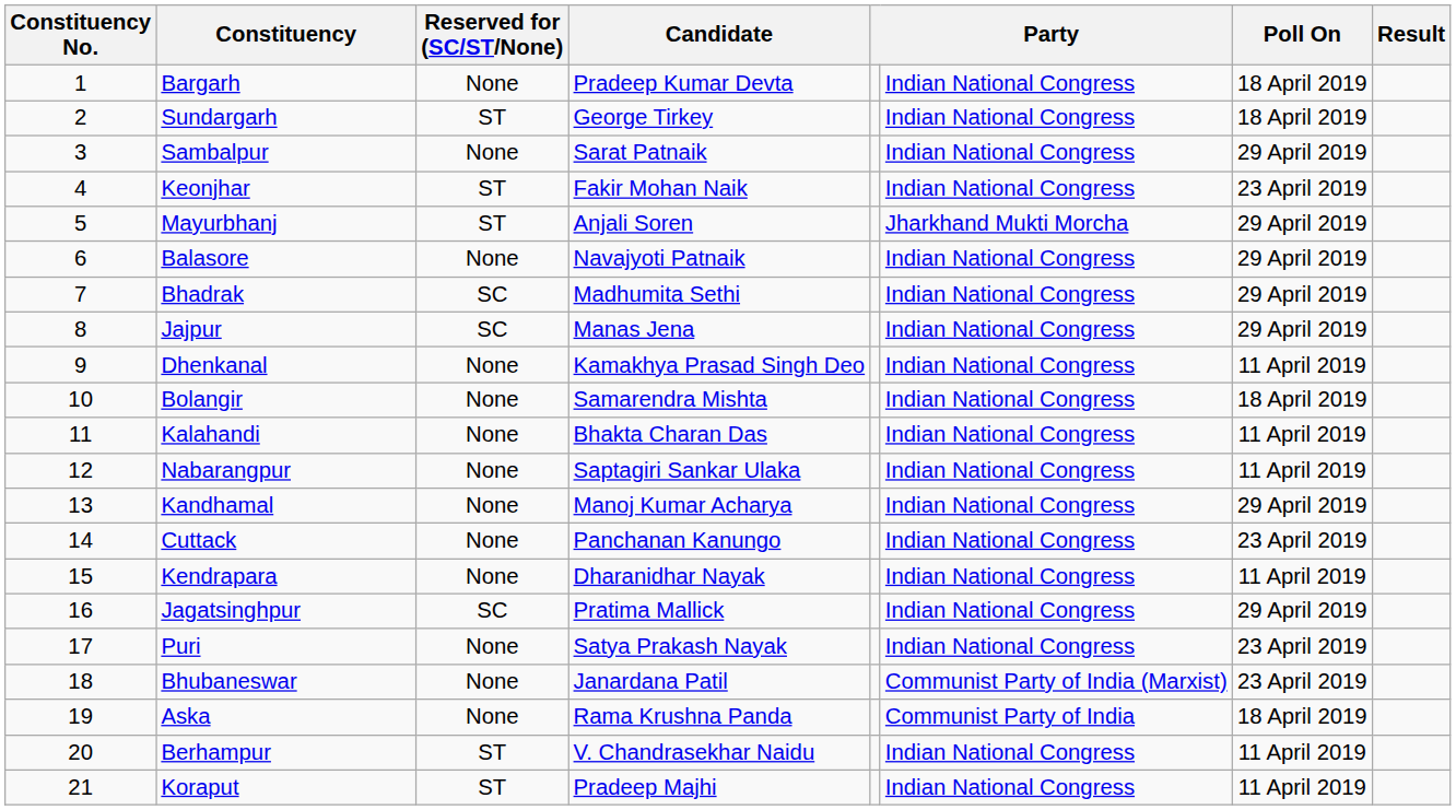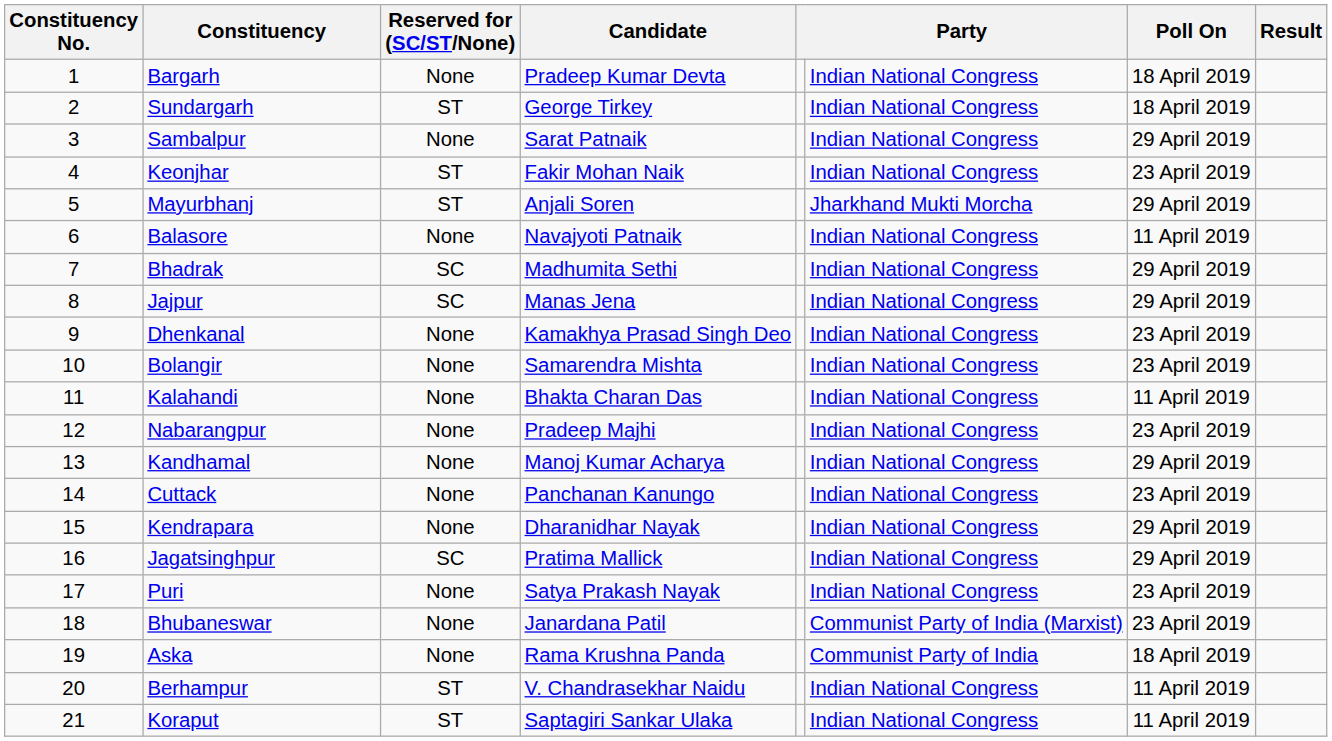Balasore | Poll On: 29 April 2019 -> 11 April 2019
Dhenkanal | Poll On: 11 April 2019 -> 23 April 2019
Bolangir | Poll On: 18 April 2019 -> 23 April 2019
Nabarangpur | Candidate: Saptagiri Sankar Ulaka -> Pradeep Majhi
Nabarangpur | Poll On: 11 April 2019 -> 23 April 2019
Kendrapara | Poll On: 11 April 2019 -> 29 April 2019
Koraput | Candidate: Pradeep Majhi -> Saptagiri Sankar Ulaka
